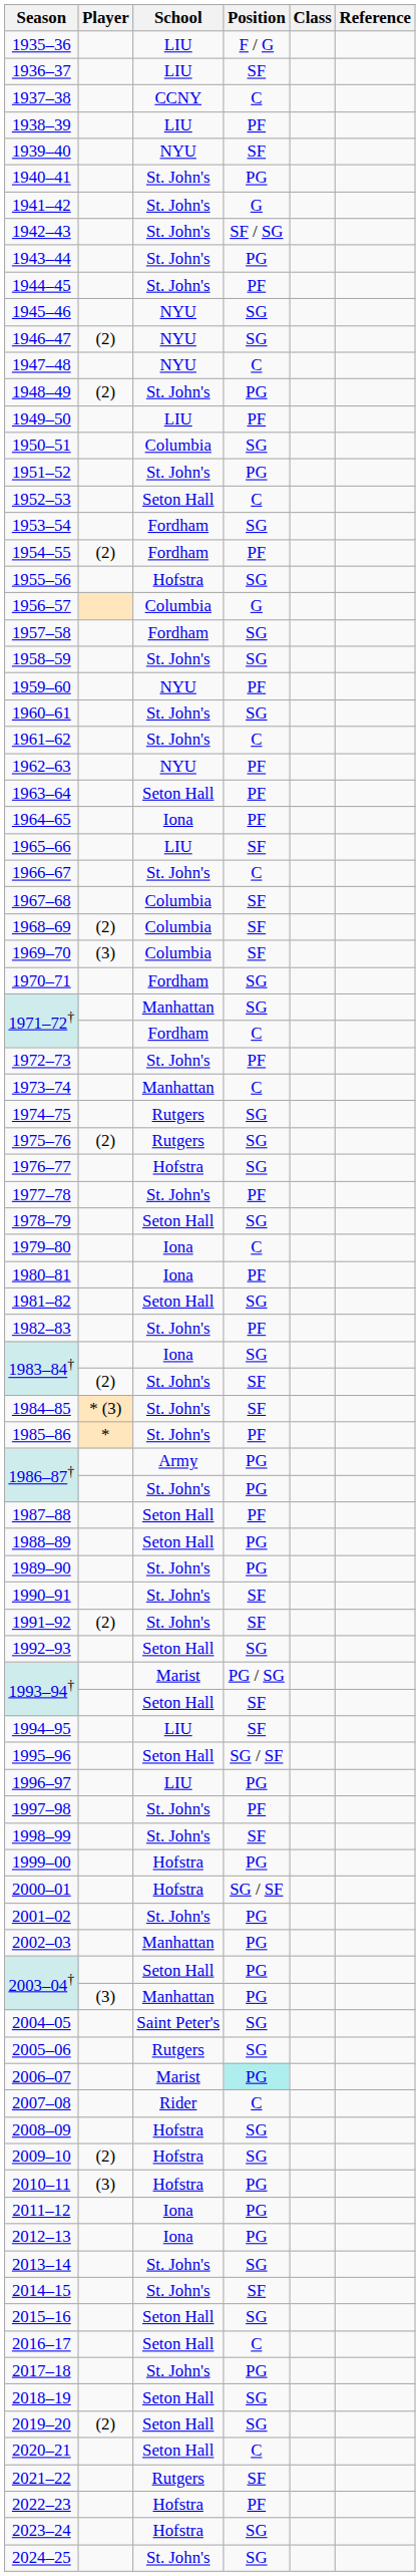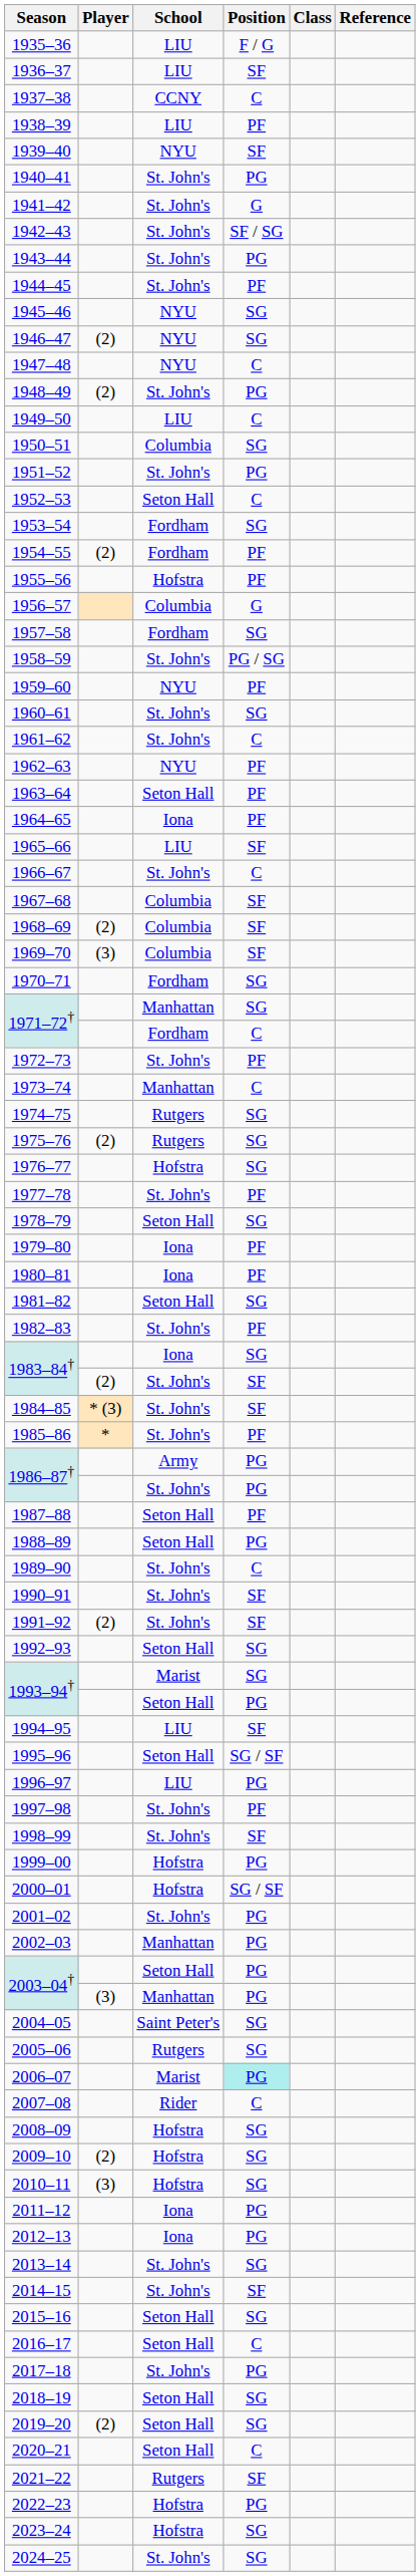1949–50 | Position: PF -> C
1955–56 | Position: SG -> PF
1958–59 | Position: SG -> PG / SG
1979–80 | Position: C -> PF
1989–90 | Position: PG -> C
1993–94† / Marist | Position: PG / SG -> SG
1993–94† / Seton Hall | Position: SF -> PG
2010–11 | Position: PG -> SG
2022–23 | Position: PF -> PG
